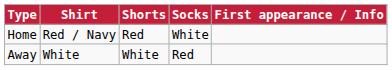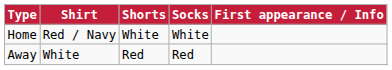Home | Shorts: Red -> White
Away | Shorts: White -> Red
